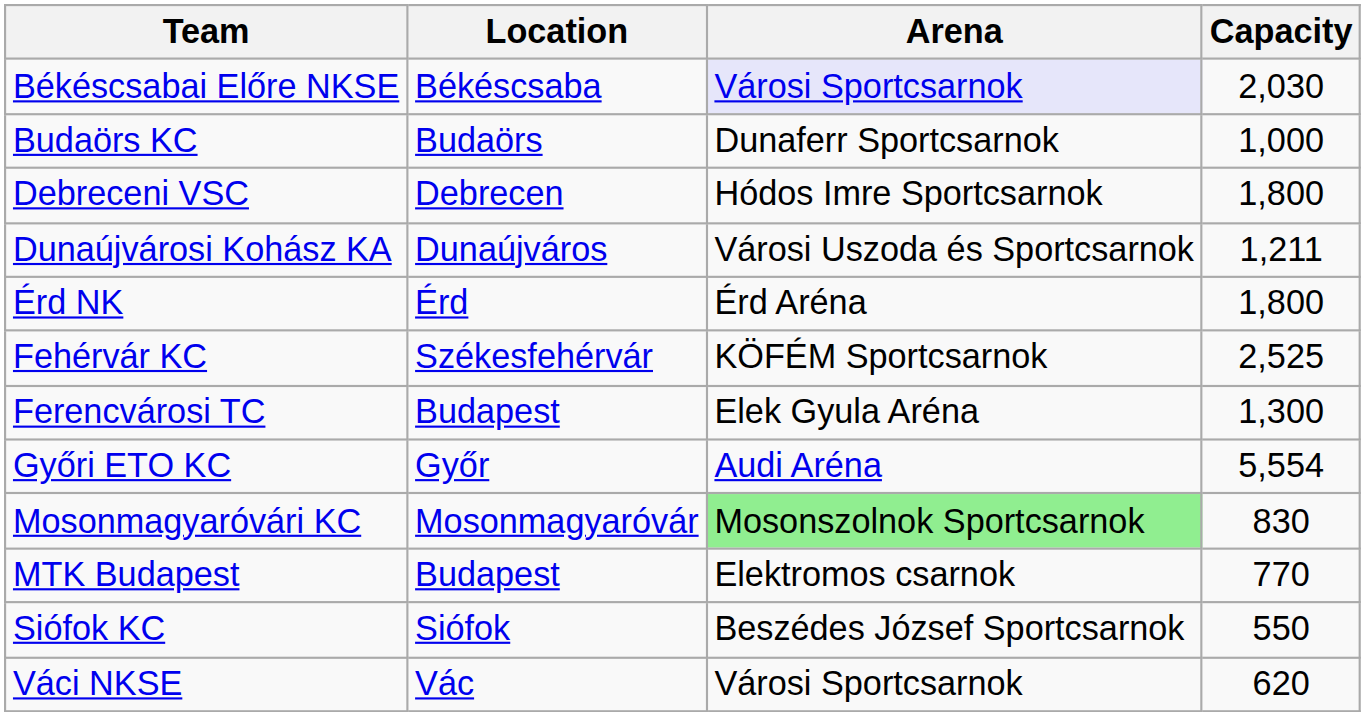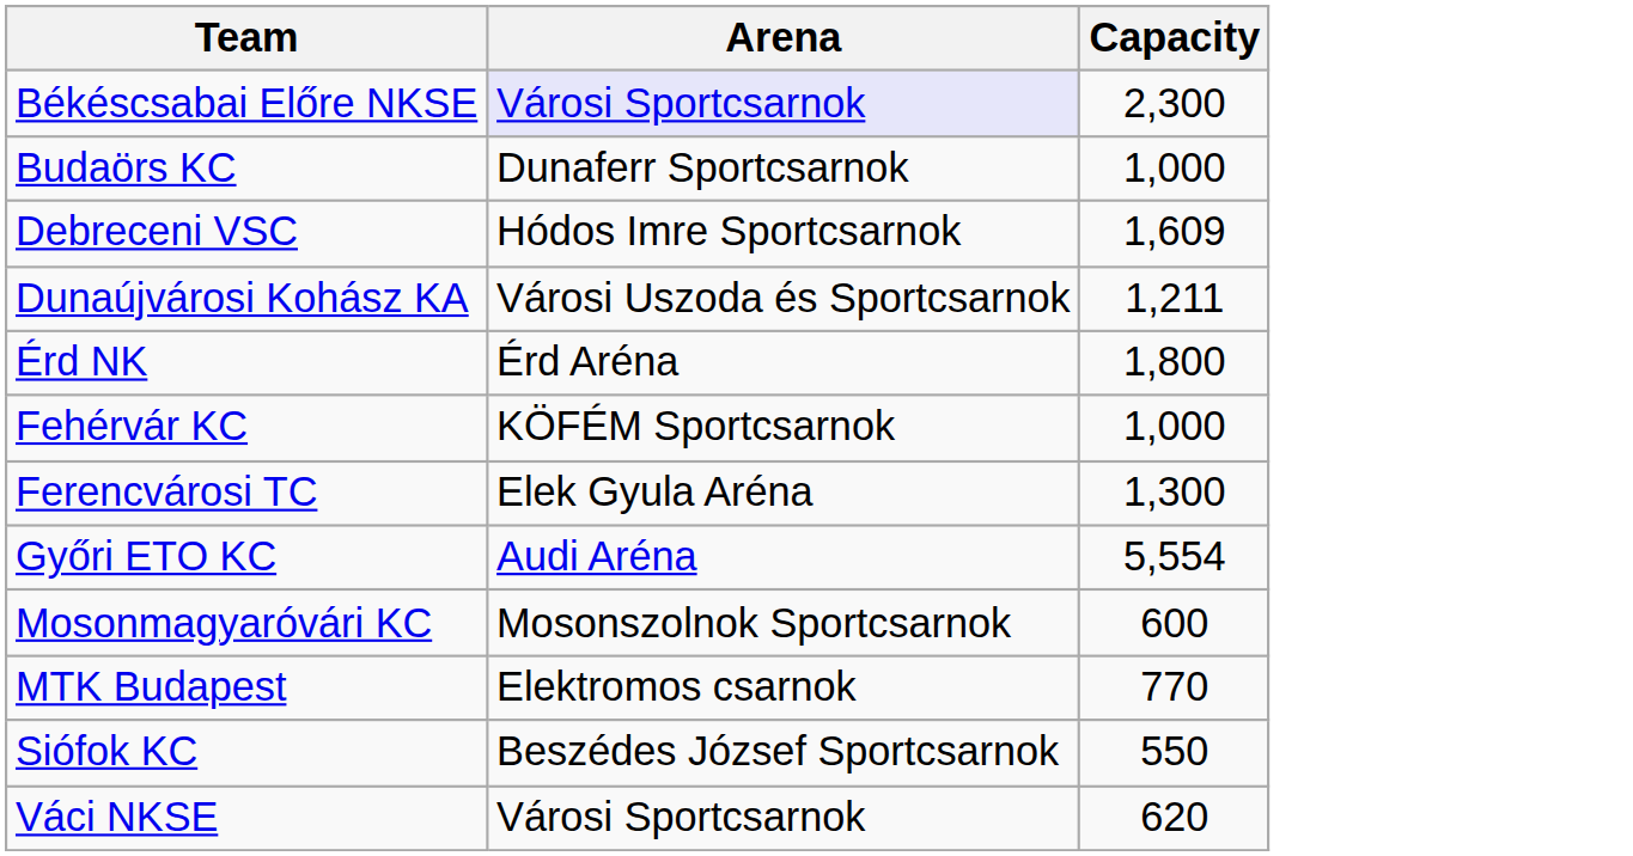- column: Location | Békéscsaba | Budaörs | Debrecen | Dunaújváros | Érd | Székesfehérvár | Budapest | Győr | Mosonmagyaróvár | Budapest | Siófok | Vác
Békéscsabai Előre NKSE | Capacity: 2,030 -> 2,300
Debreceni VSC | Capacity: 1,800 -> 1,609
Fehérvár KC | Capacity: 2,525 -> 1,000
Mosonmagyaróvári KC | Arena: lightgreen background -> no background
Mosonmagyaróvári KC | Capacity: 830 -> 600
